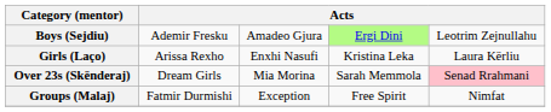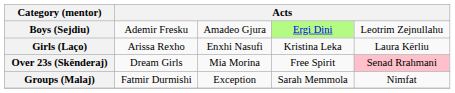Over 23s (Skënderaj) | column 4: Sarah Memmola -> Free Spirit
Groups (Malaj) | column 4: Free Spirit -> Sarah Memmola
